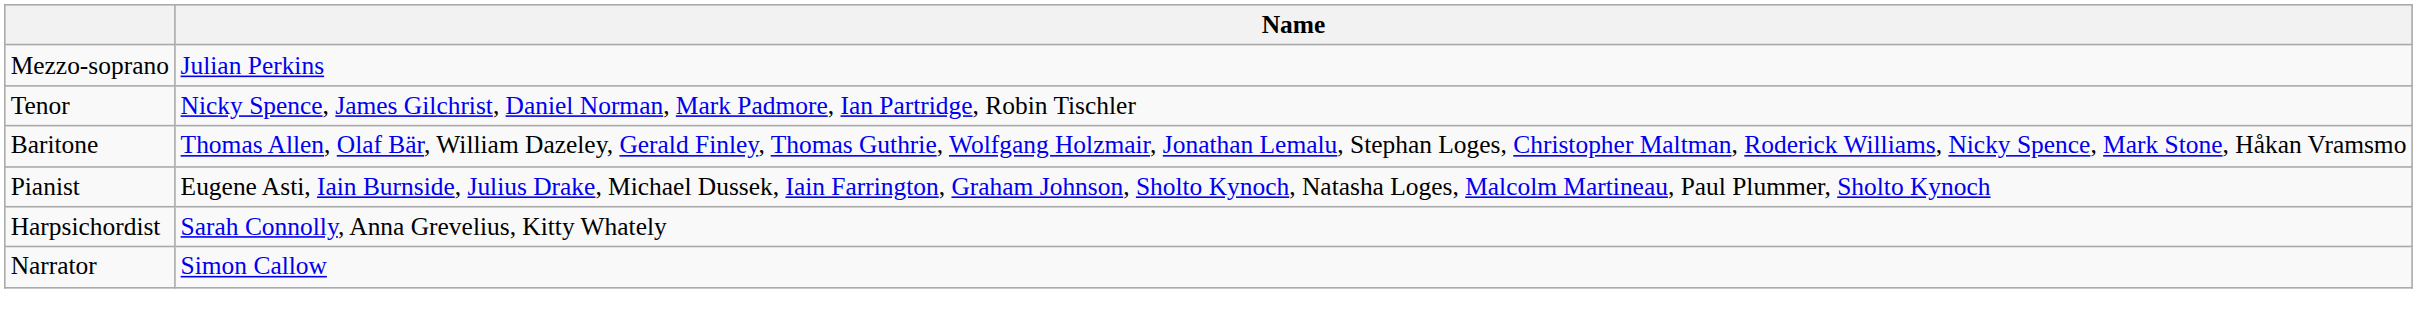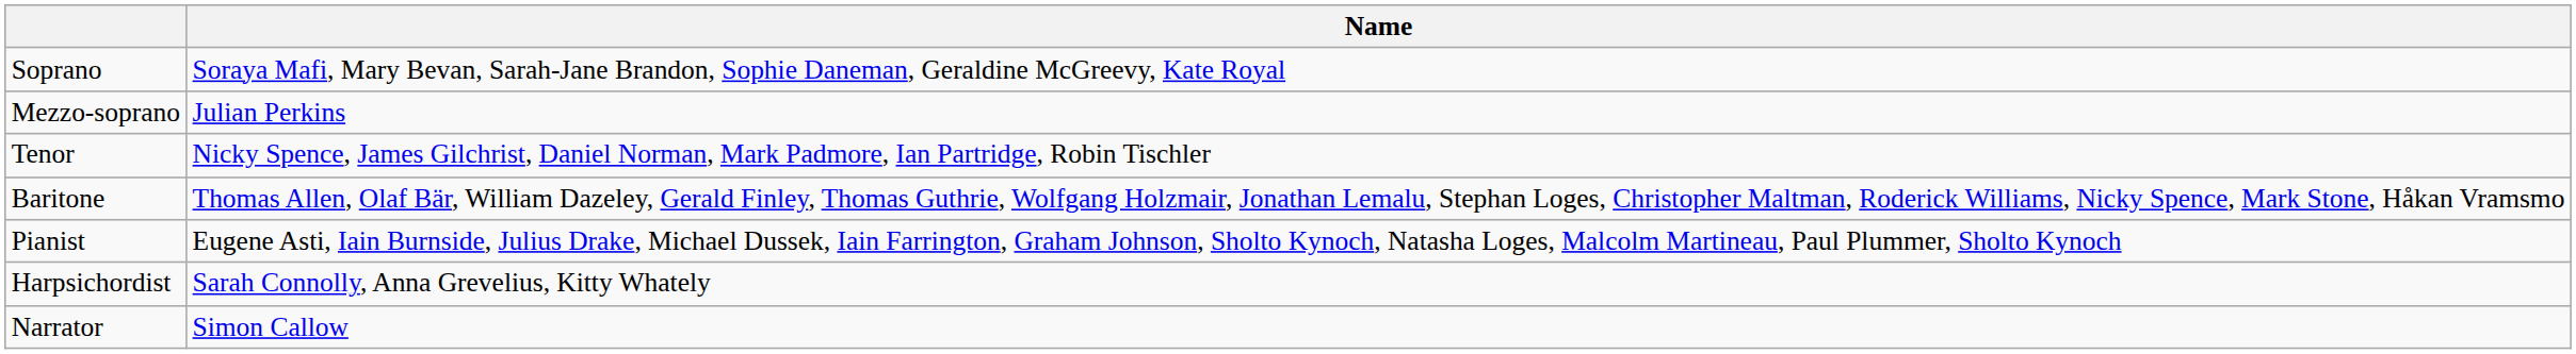+ row: Soprano | Soraya Mafi, Mary Bevan, Sarah-Jane Brandon, Sophie Daneman, Geraldine McGreevy, Kate Royal
